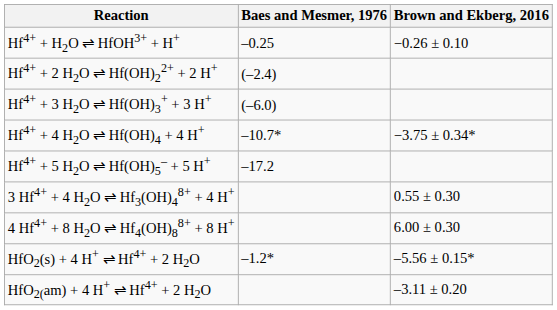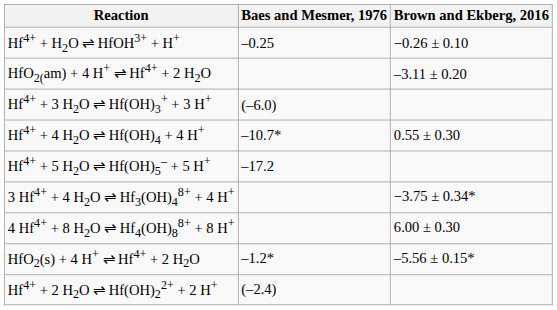rows swapped: Hf4+ + 2 H2O ⇌ Hf(OH)22+ + 2 H+ <-> HfO2(am) + 4 H+ ⇌ Hf4+ + 2 H2O
Hf4+ + 4 H2O ⇌ Hf(OH)4 + 4 H+ | Brown and Ekberg, 2016: −3.75 ± 0.34* -> 0.55 ± 0.30
3 Hf4+ + 4 H2O ⇌ Hf3(OH)48+ + 4 H+ | Brown and Ekberg, 2016: 0.55 ± 0.30 -> −3.75 ± 0.34*
